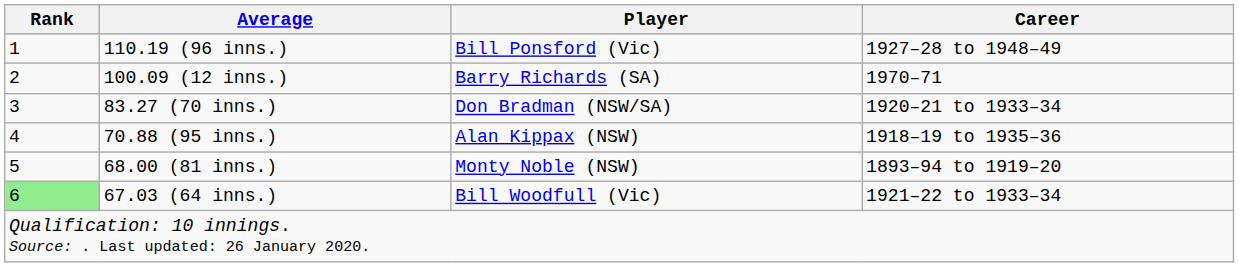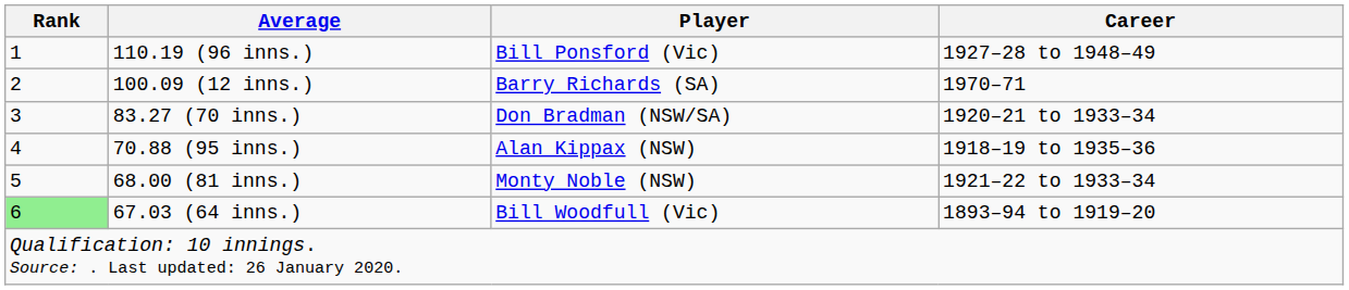68.00 (81 inns.) | Career: 1893–94 to 1919–20 -> 1921–22 to 1933–34
67.03 (64 inns.) | Career: 1921–22 to 1933–34 -> 1893–94 to 1919–20
